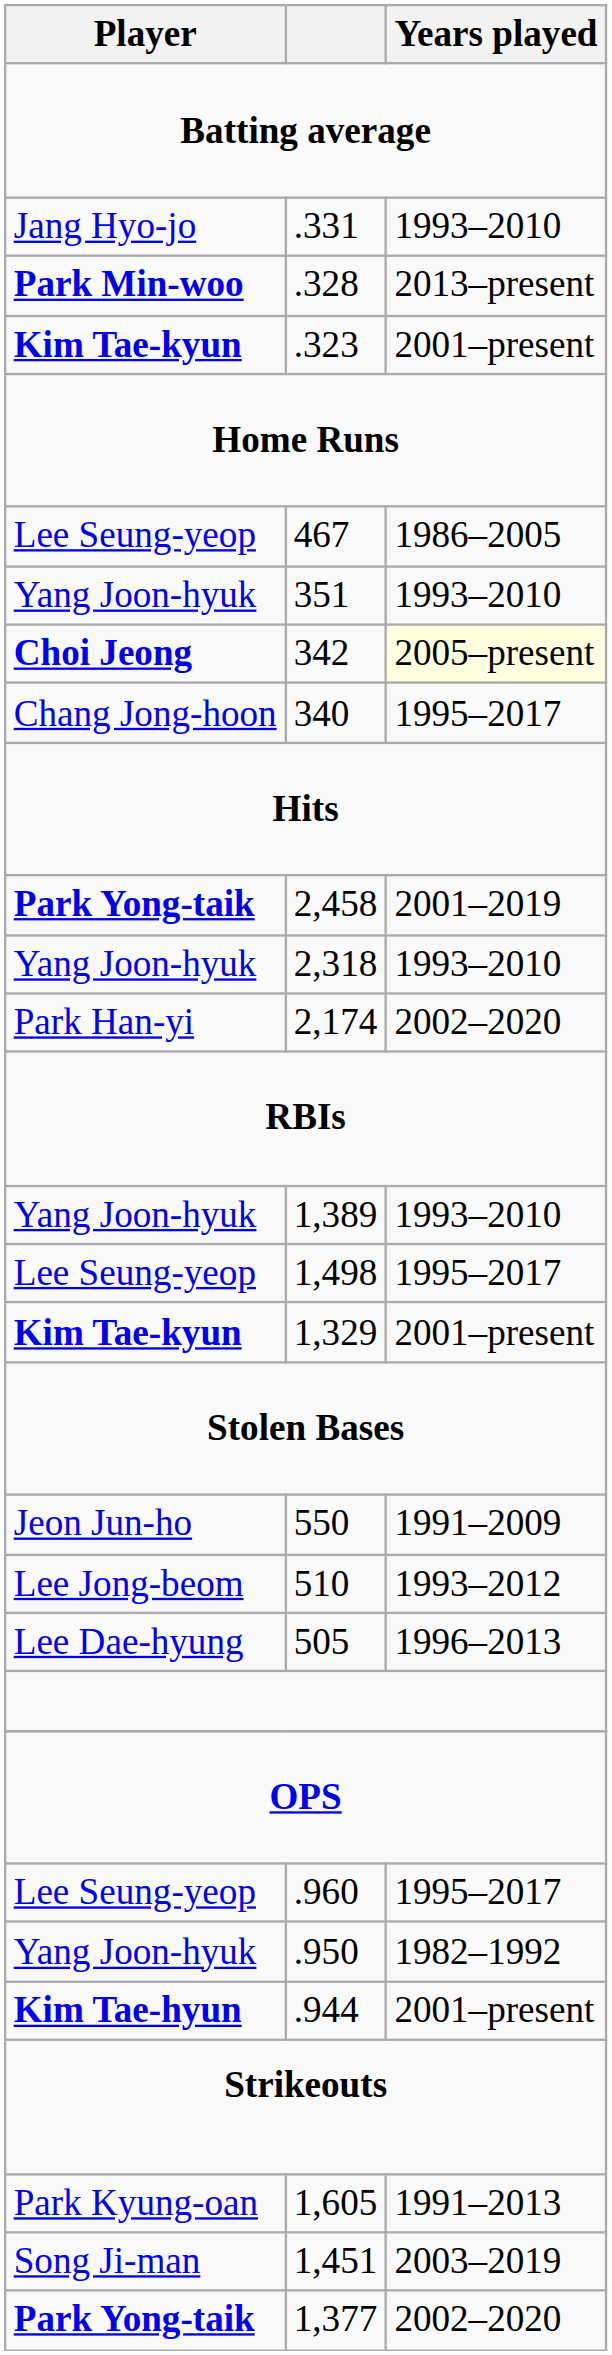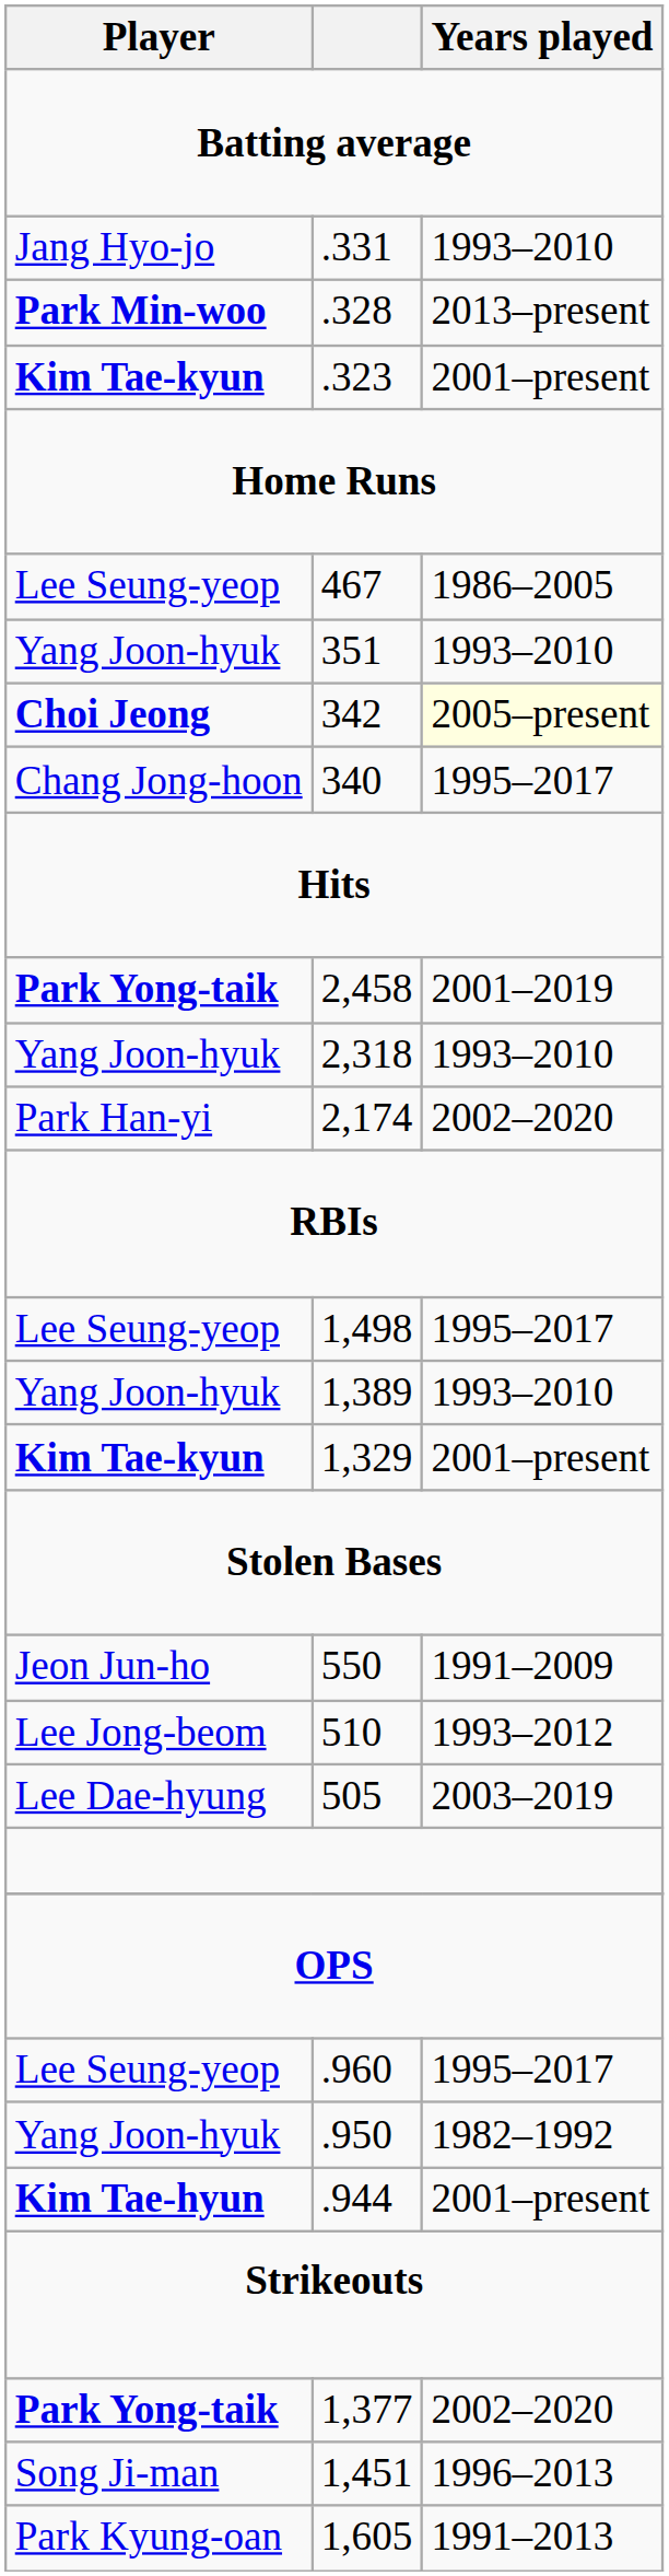rows swapped: 1,498 <-> 1,389
505 | Years played: 1996–2013 -> 2003–2019
rows swapped: 1,605 <-> 1,377
1,451 | Years played: 2003–2019 -> 1996–2013
